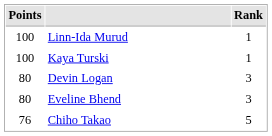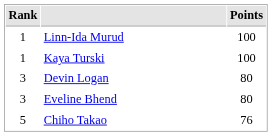columns swapped: Rank <-> Points
